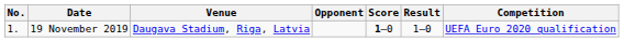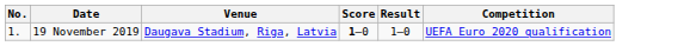- column: Opponent
